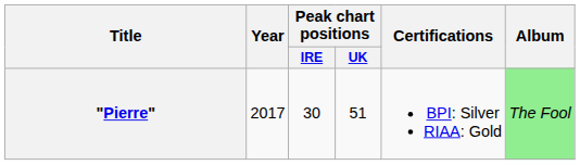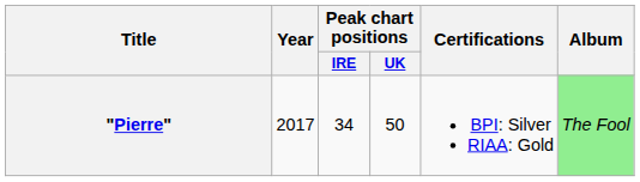"Pierre" | Peak chart positions / IRE: 30 -> 34
"Pierre" | Peak chart positions / UK: 51 -> 50
